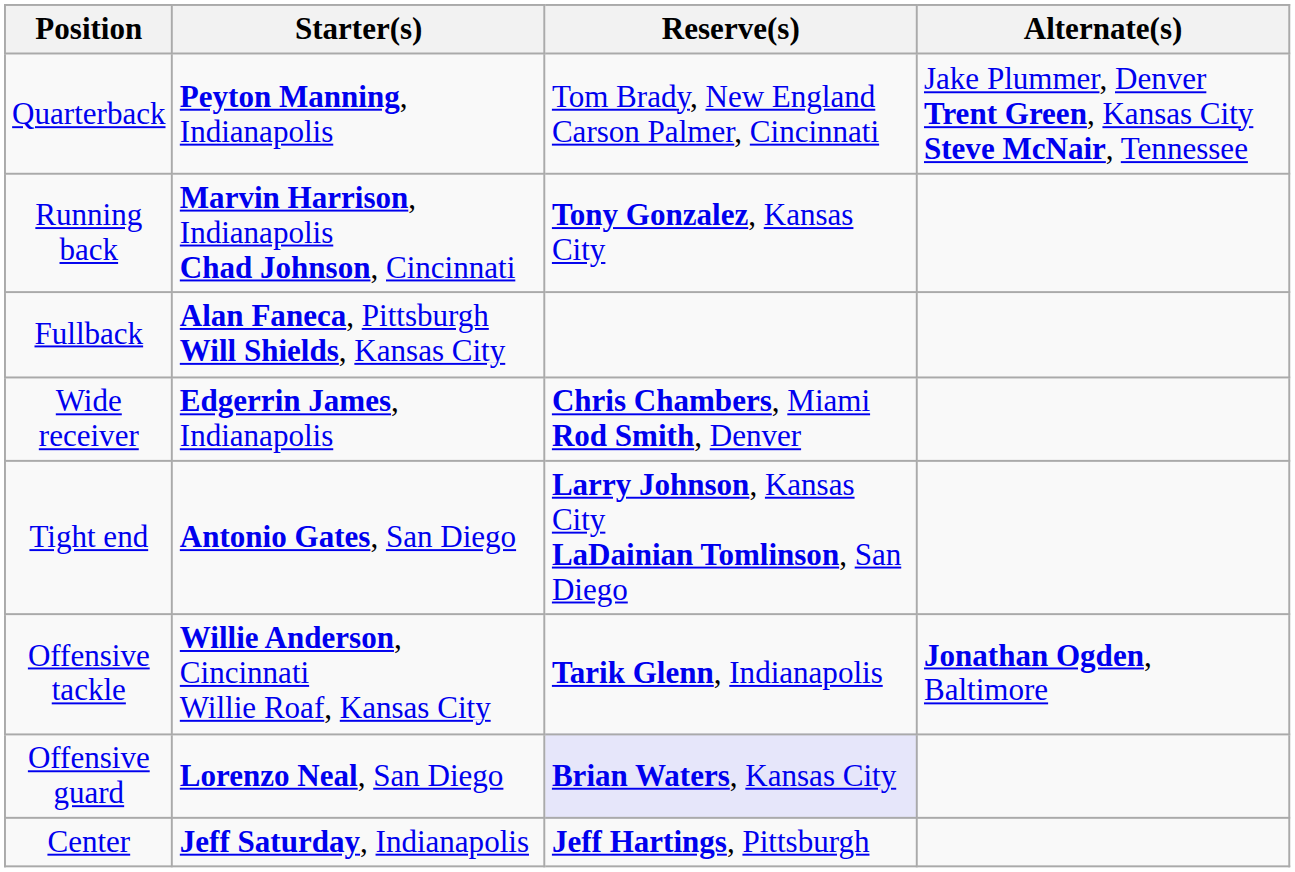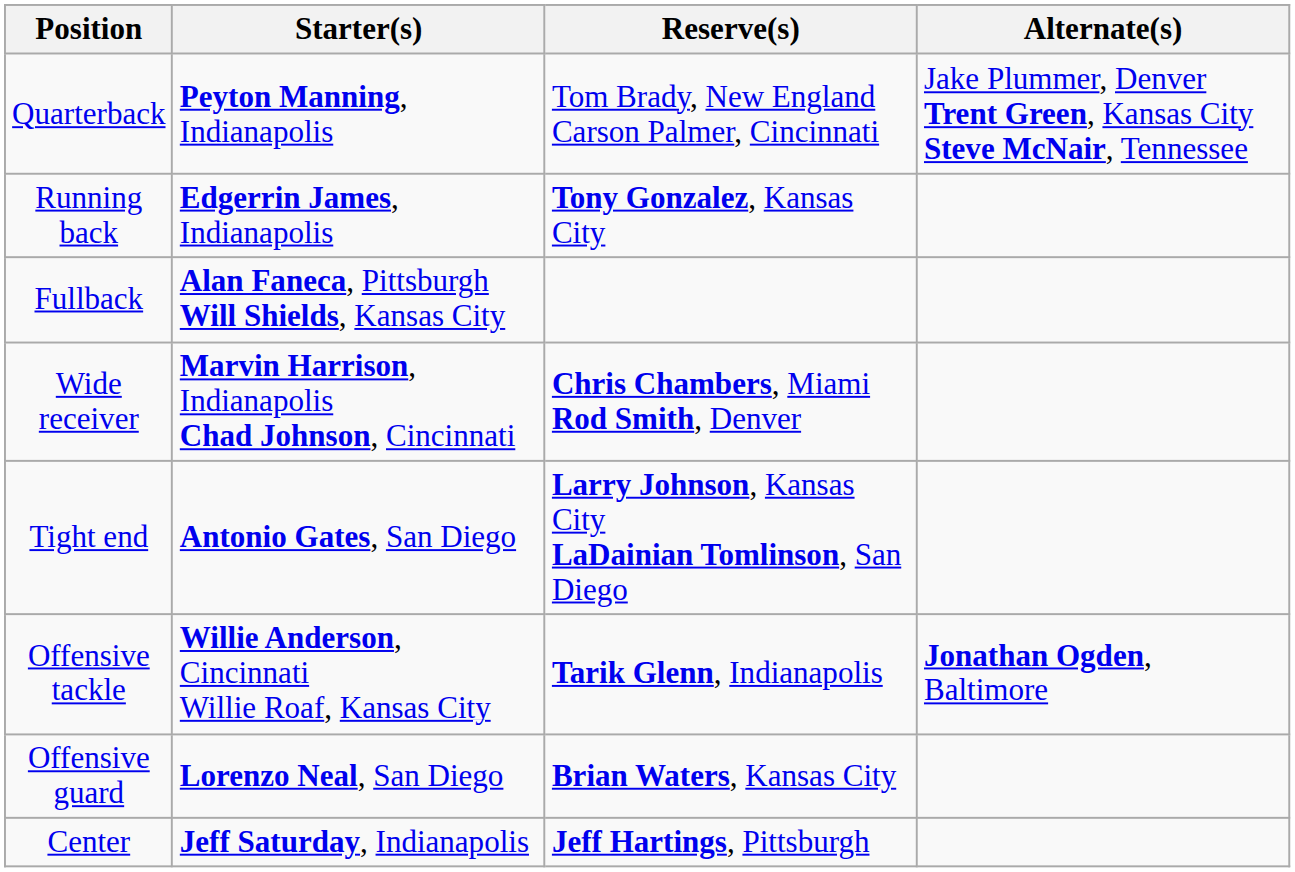Running back | Starter(s): Marvin Harrison, Indianapolis Chad Johnson, Cincinnati -> Edgerrin James, Indianapolis
Wide receiver | Starter(s): Edgerrin James, Indianapolis -> Marvin Harrison, Indianapolis Chad Johnson, Cincinnati
Offensive guard | Reserve(s): lavender background -> no background
